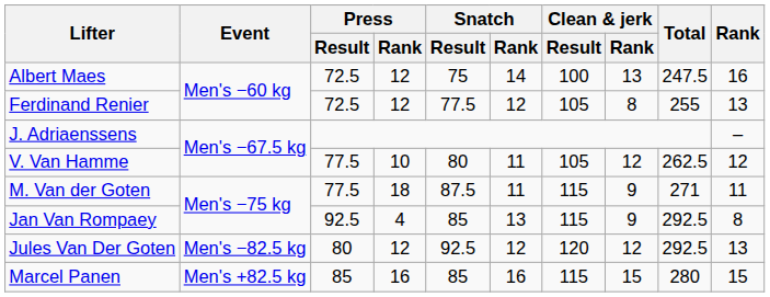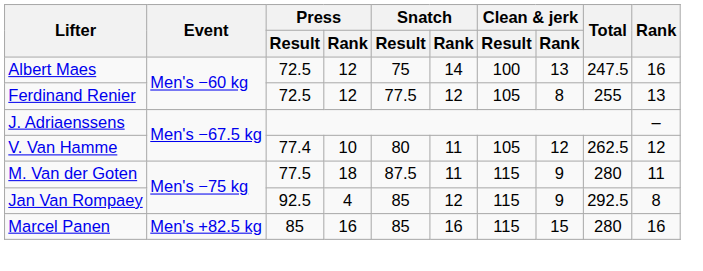V. Van Hamme | Press / Result: 77.5 -> 77.4
M. Van der Goten | Total: 271 -> 280
Jan Van Rompaey | Snatch / Rank: 13 -> 12
- row: Jules Van Der Goten | Men's −82.5 kg | 80 | 12 | 92.5 | 12 | 120 | 12 | 292.5 | 13
Marcel Panen | Rank: 15 -> 16
